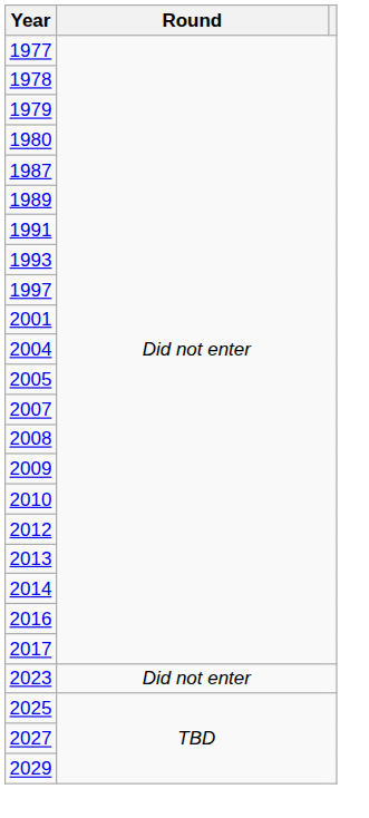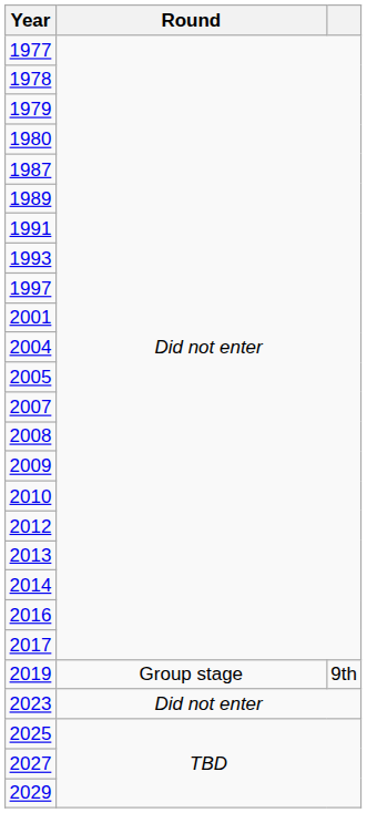+ row: 2019 | Group stage | 9th
